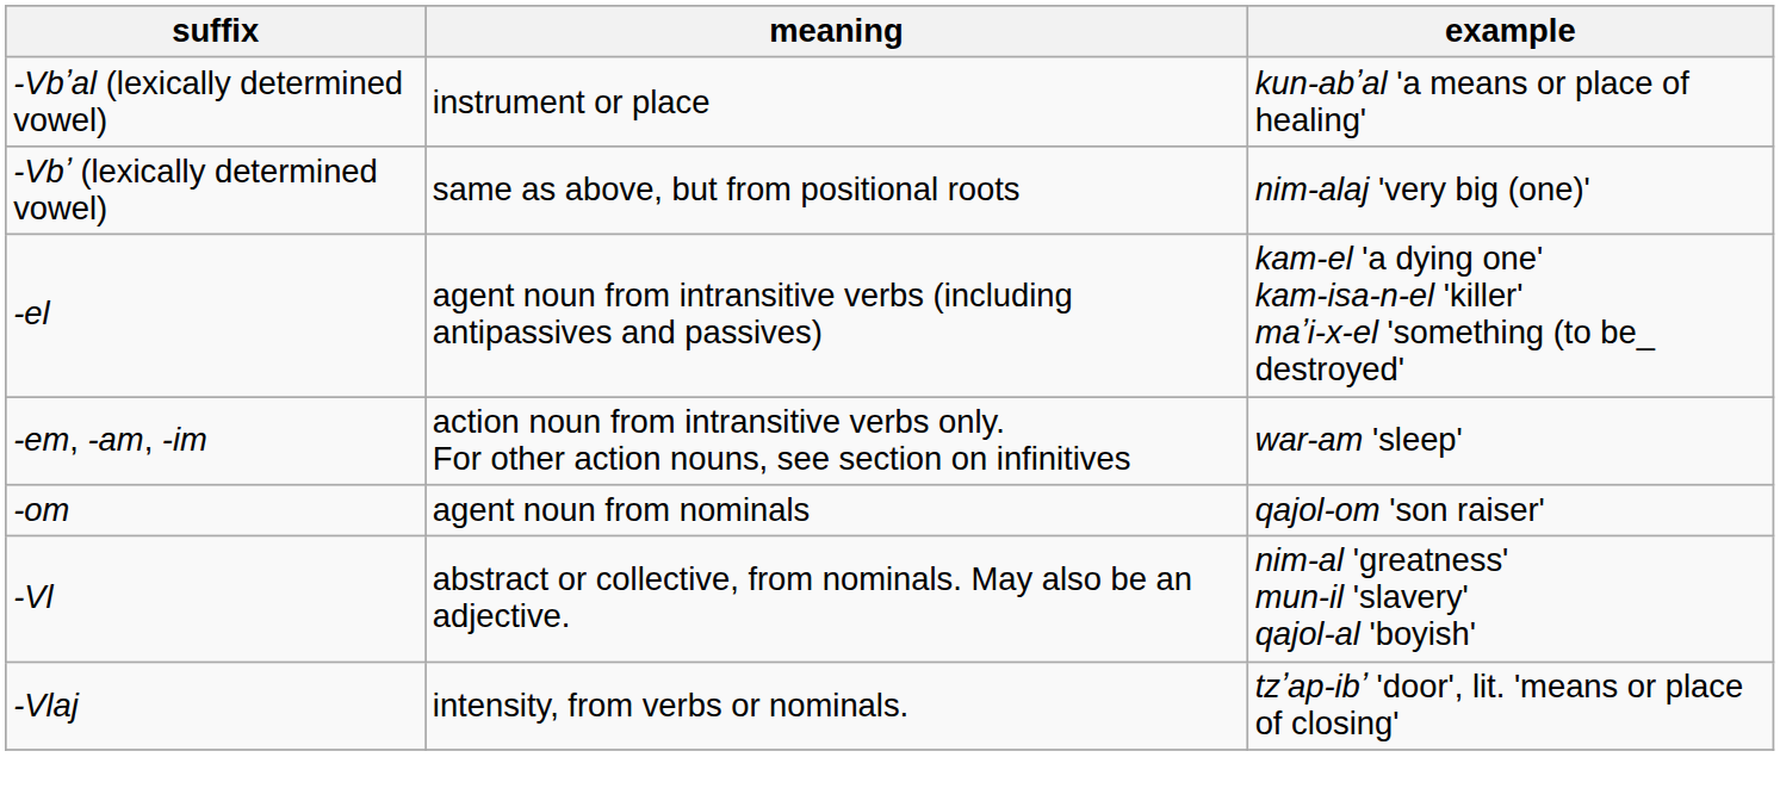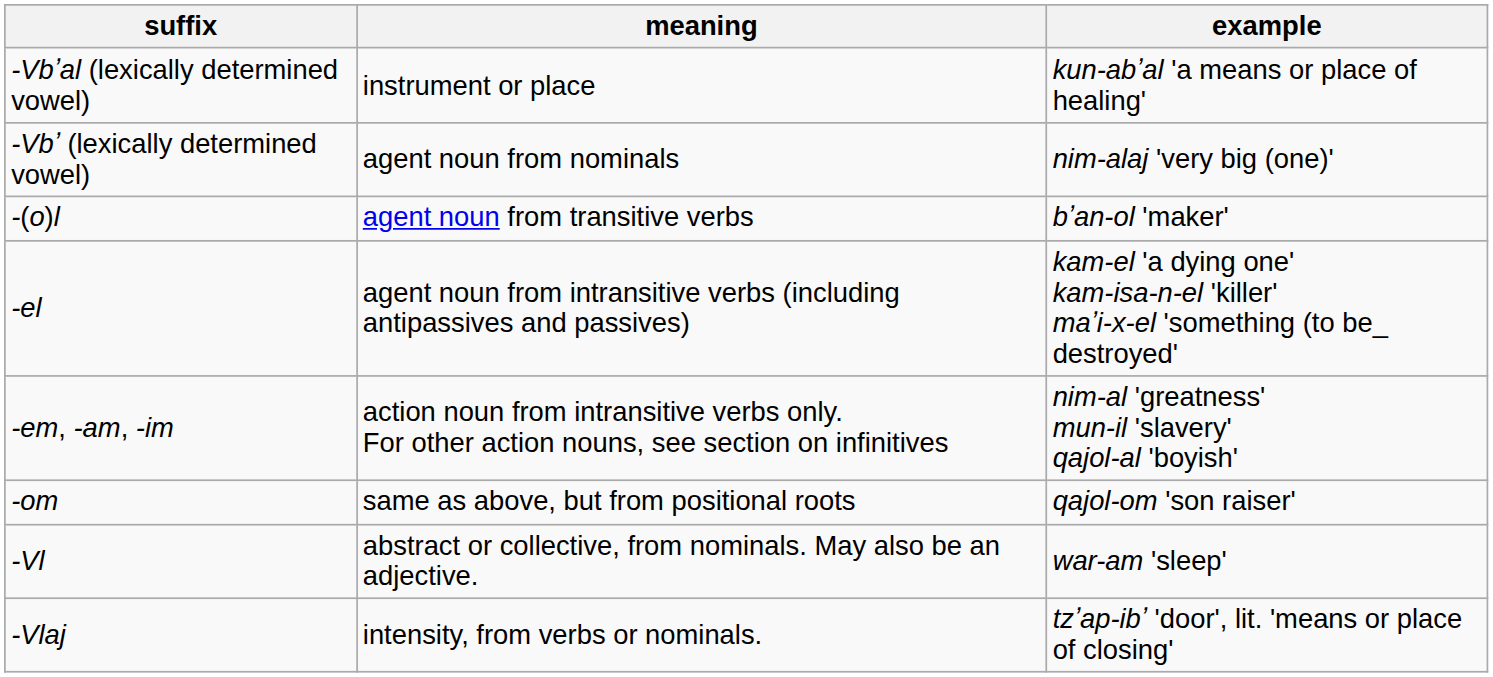-Vbʼ (lexically determined vowel) | meaning: same as above, but from positional roots -> agent noun from nominals
+ row: -(o)l | agent noun from transitive verbs | bʼan-ol 'maker'
-em, -am, -im | example: war-am 'sleep' -> nim-al 'greatness' mun-il 'slavery' qajol-al 'boyish'
-om | meaning: agent noun from nominals -> same as above, but from positional roots
-Vl | example: nim-al 'greatness' mun-il 'slavery' qajol-al 'boyish' -> war-am 'sleep'
